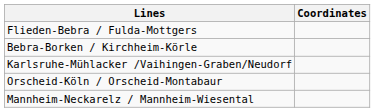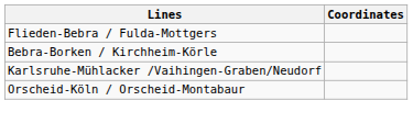- row: Mannheim-Neckarelz / Mannheim-Wiesental
